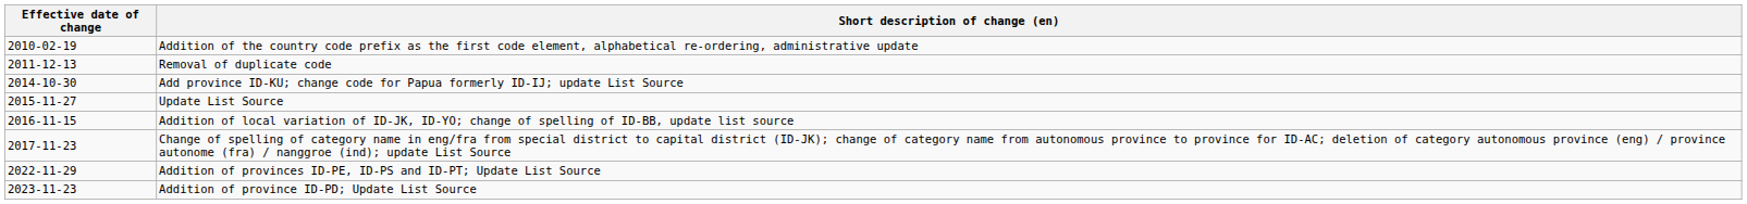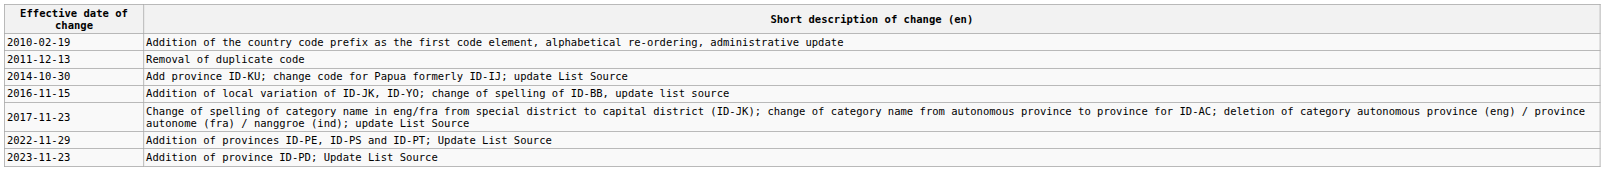- row: 2015-11-27 | Update List Source
